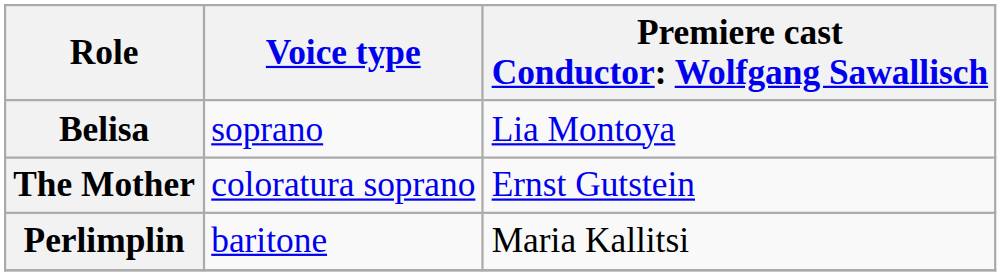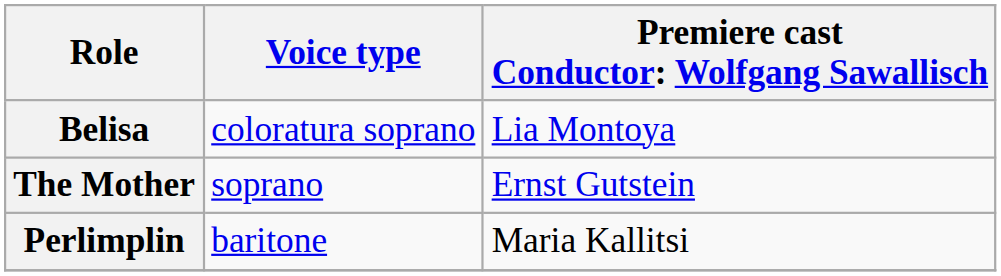Belisa | Voice type: soprano -> coloratura soprano
The Mother | Voice type: coloratura soprano -> soprano
